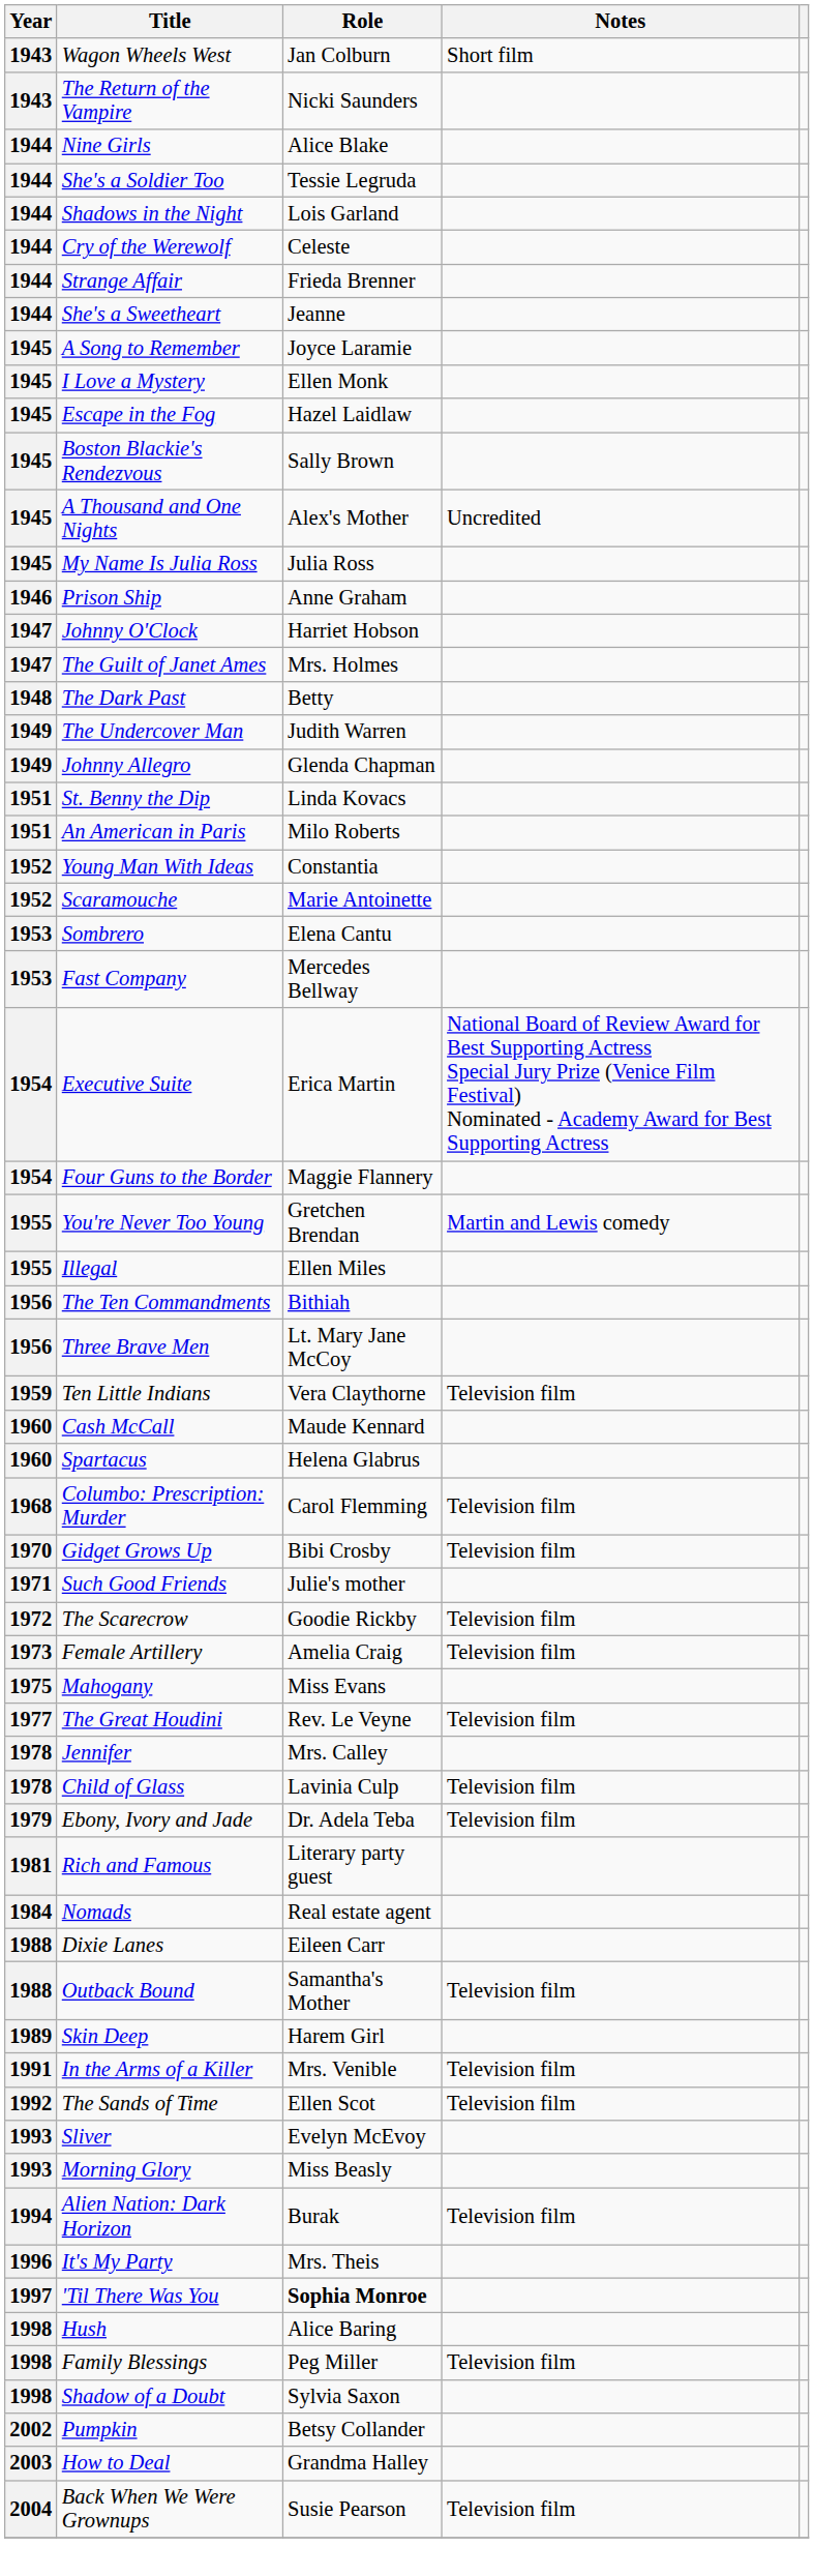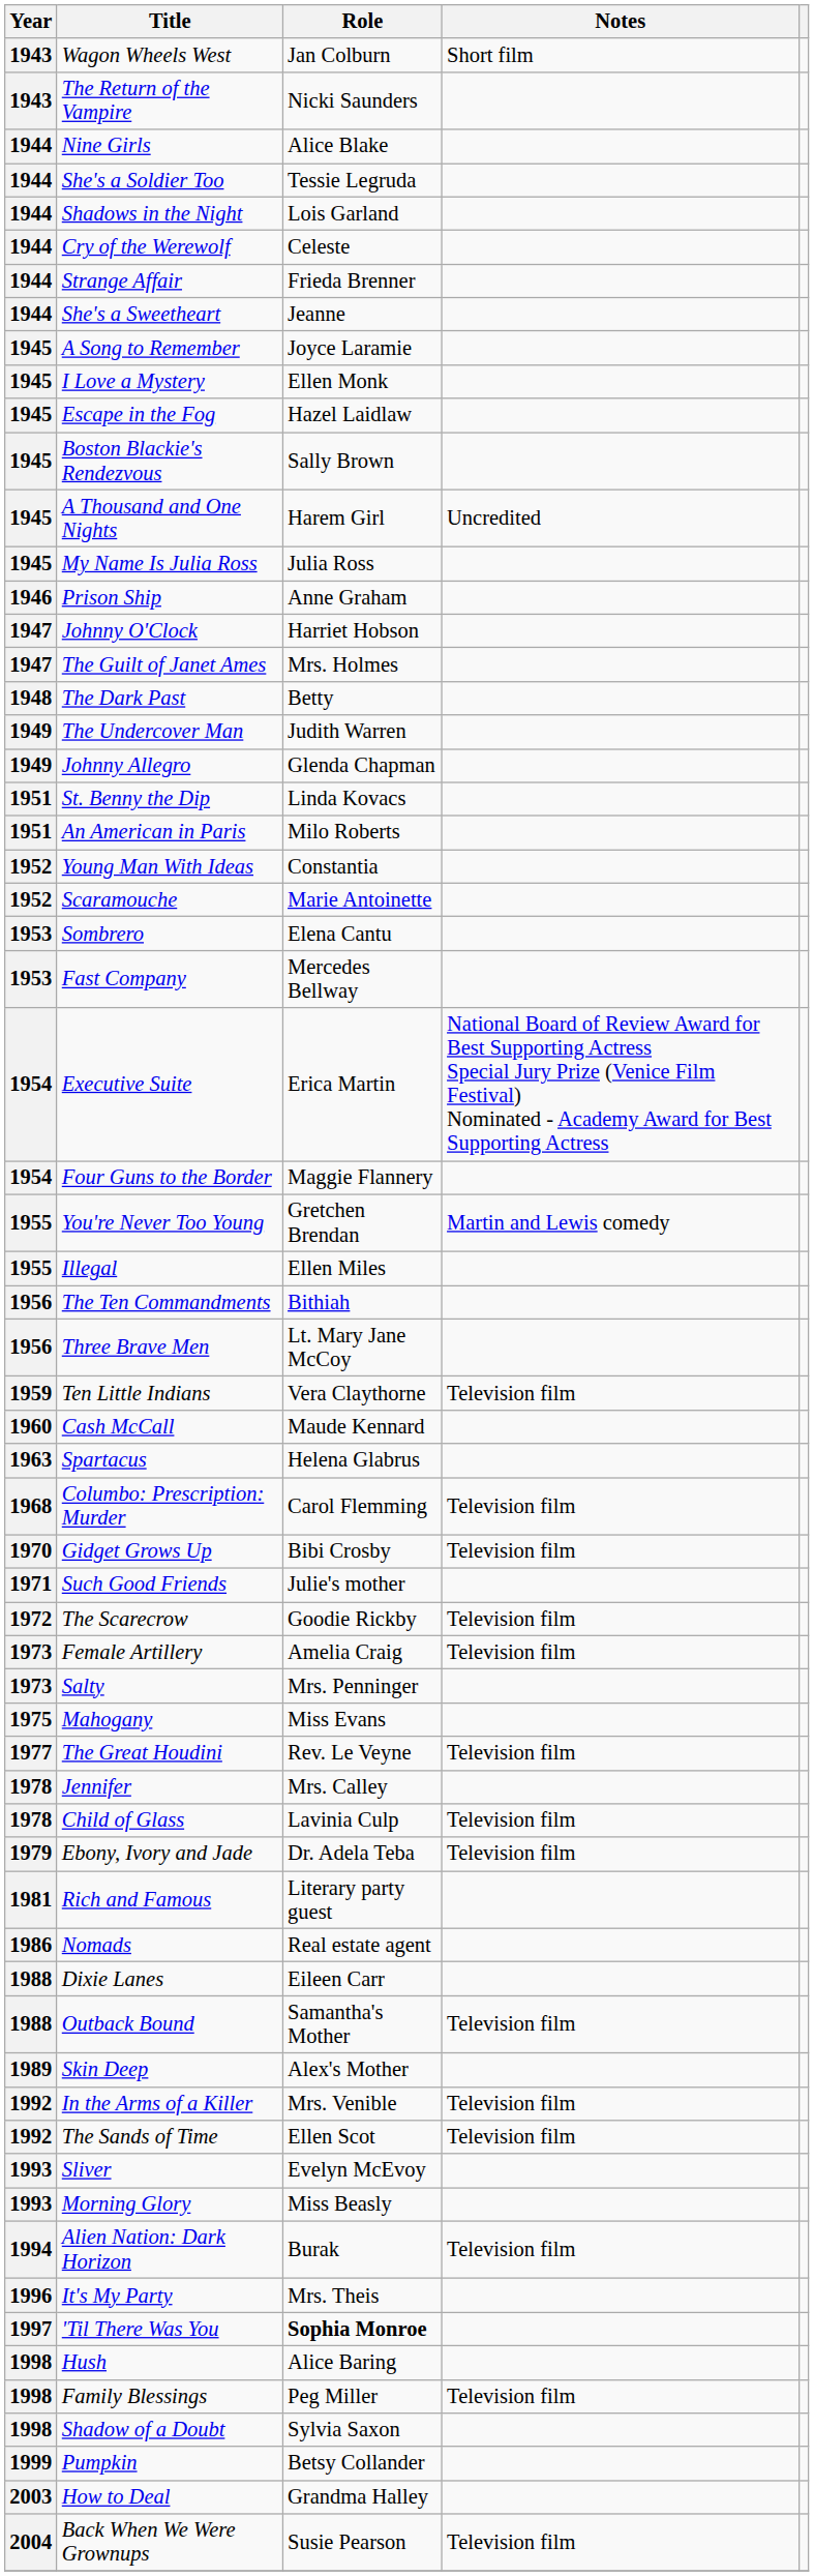A Thousand and One Nights | Role: Alex's Mother -> Harem Girl
Spartacus | Year: 1960 -> 1963
+ row: 1973 | Salty | Mrs. Penninger
Nomads | Year: 1984 -> 1986
Skin Deep | Role: Harem Girl -> Alex's Mother
In the Arms of a Killer | Year: 1991 -> 1992
Pumpkin | Year: 2002 -> 1999
